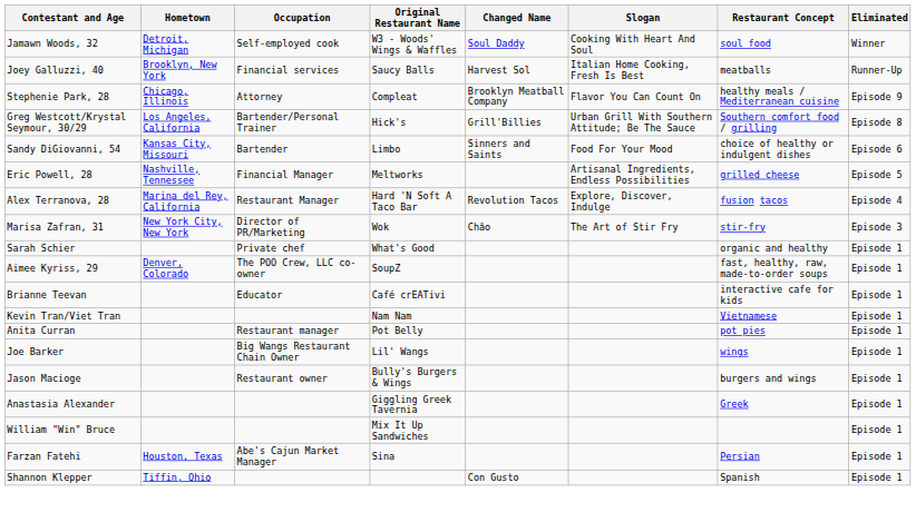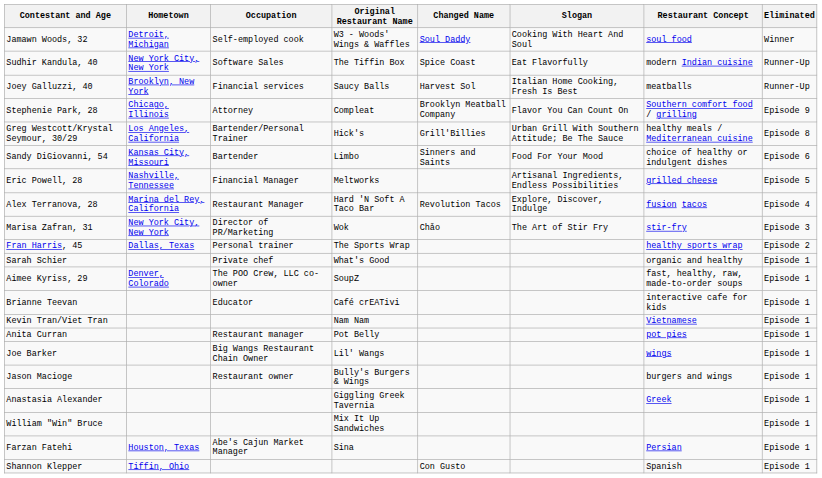+ row: Sudhir Kandula, 40 | New York City, New York | Software Sales | The Tiffin Box | Spice Coast | Eat Flavorfully | modern Indian cuisine | Runner-Up
Stephenie Park, 28 | Restaurant Concept: healthy meals / Mediterranean cuisine -> Southern comfort food / grilling
Greg Westcott/Krystal Seymour, 30/29 | Restaurant Concept: Southern comfort food / grilling -> healthy meals / Mediterranean cuisine
+ row: Fran Harris, 45 | Dallas, Texas | Personal trainer | The Sports Wrap | healthy sports wrap | Episode 2
